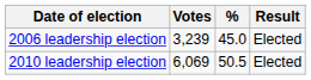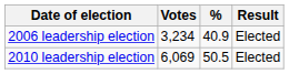2006 leadership election | Votes: 3,239 -> 3,234
2006 leadership election | %: 45.0 -> 40.9
